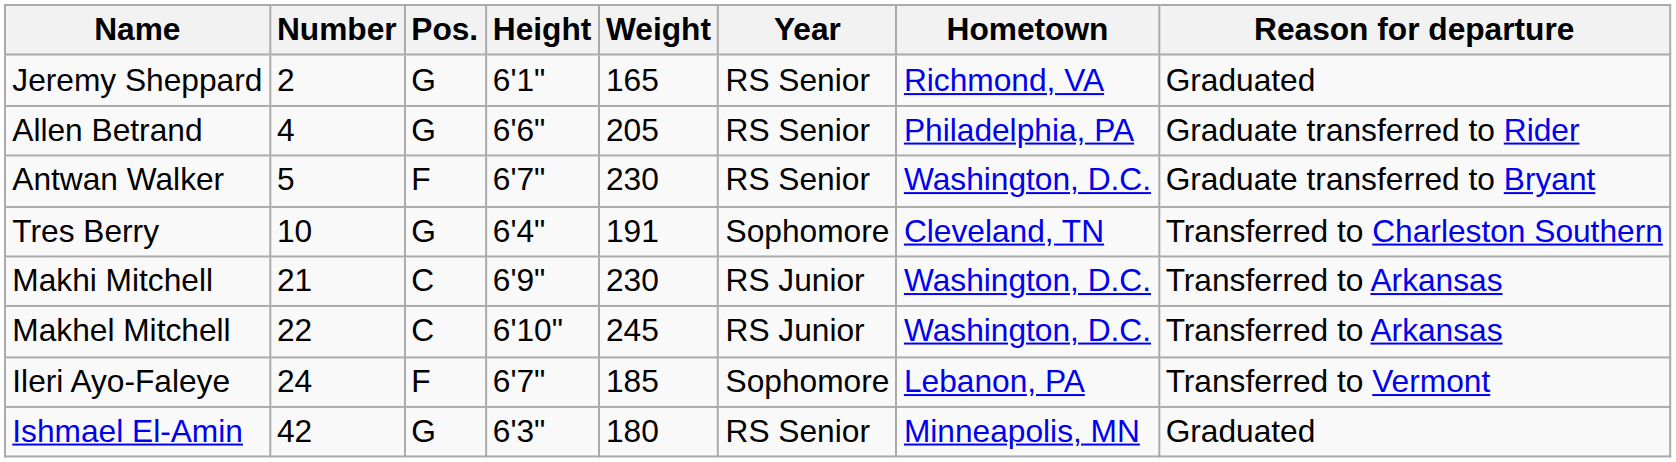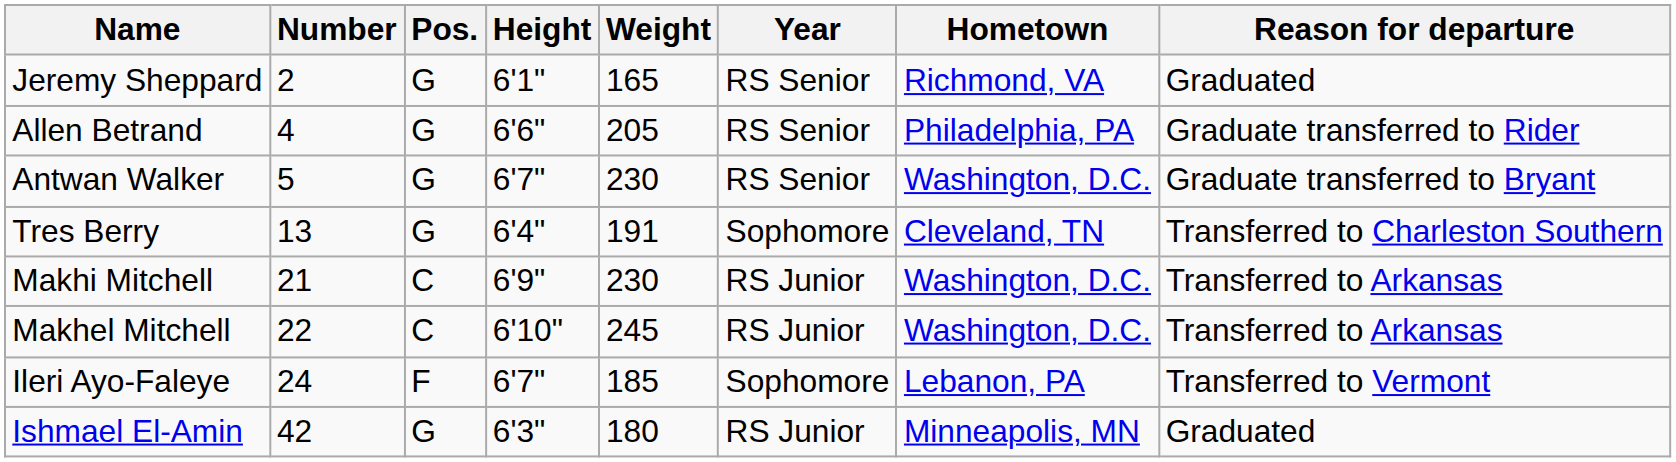Antwan Walker | Pos.: F -> G
Tres Berry | Number: 10 -> 13
Ishmael El-Amin | Year: RS Senior -> RS Junior
